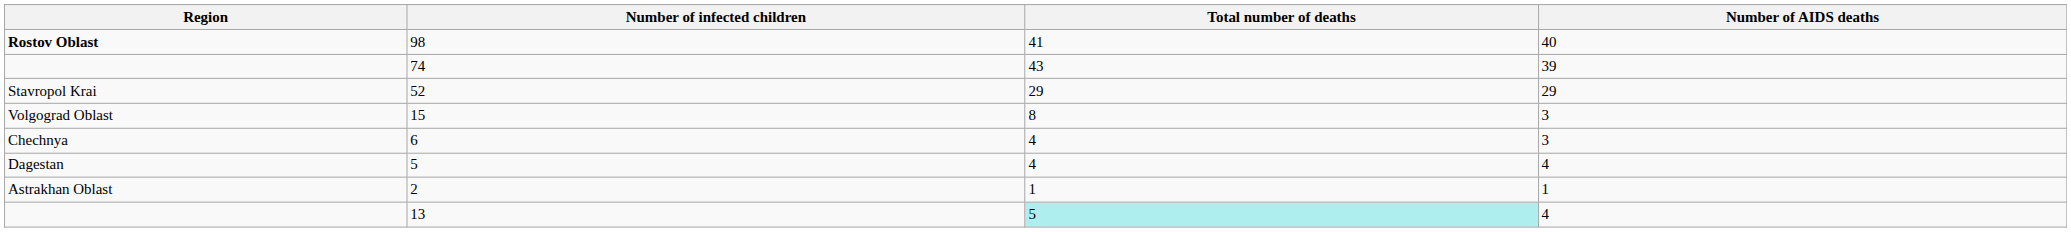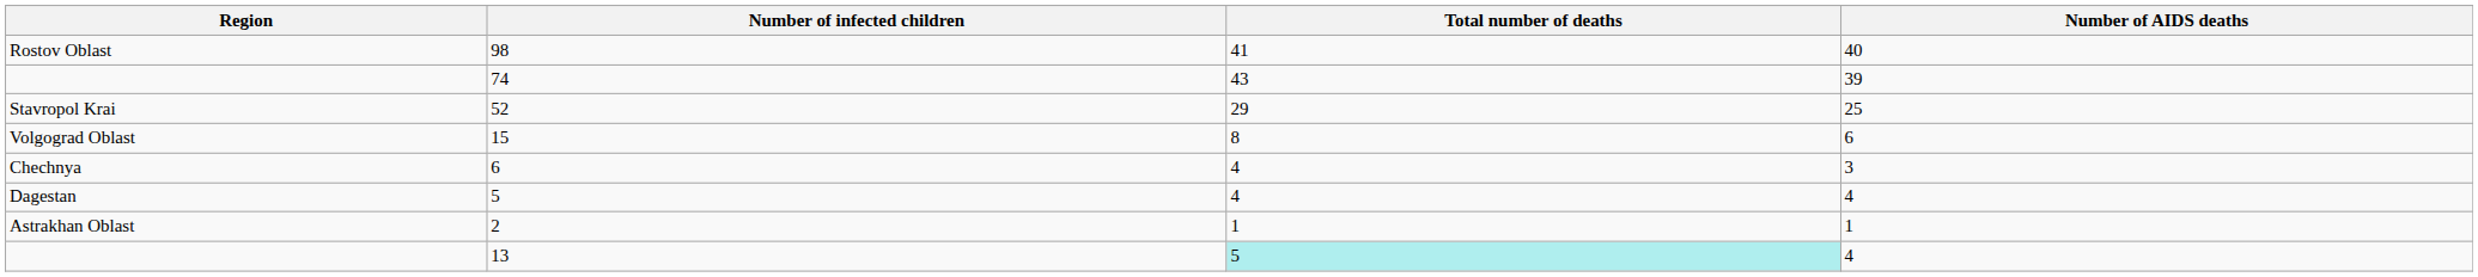98 | Region: bold -> normal
52 | Number of AIDS deaths: 29 -> 25
15 | Number of AIDS deaths: 3 -> 6
